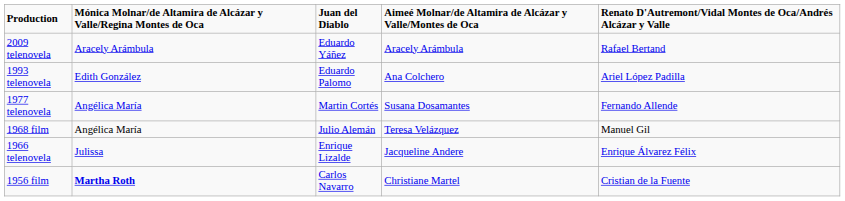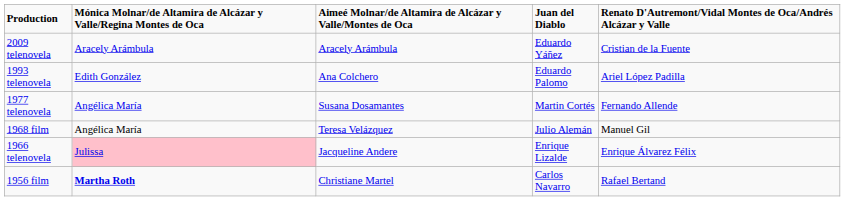columns swapped: Juan del Diablo <-> Aimeé Molnar/de Altamira de Alcázar y Valle/Montes de Oca
2009 telenovela | column 5: Rafael Bertand -> Cristian de la Fuente
1966 telenovela | column 2: no background -> pink background
1956 film | column 5: Cristian de la Fuente -> Rafael Bertand
